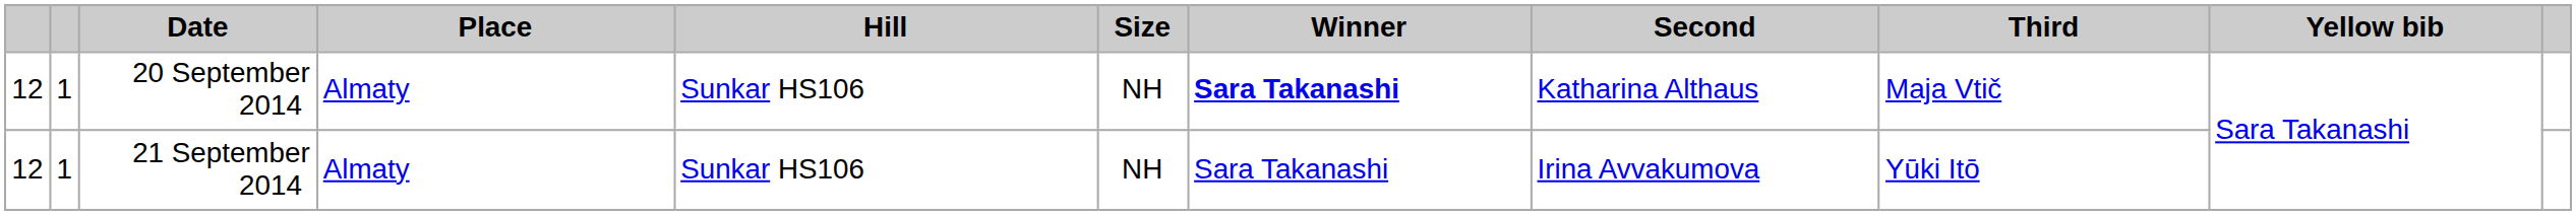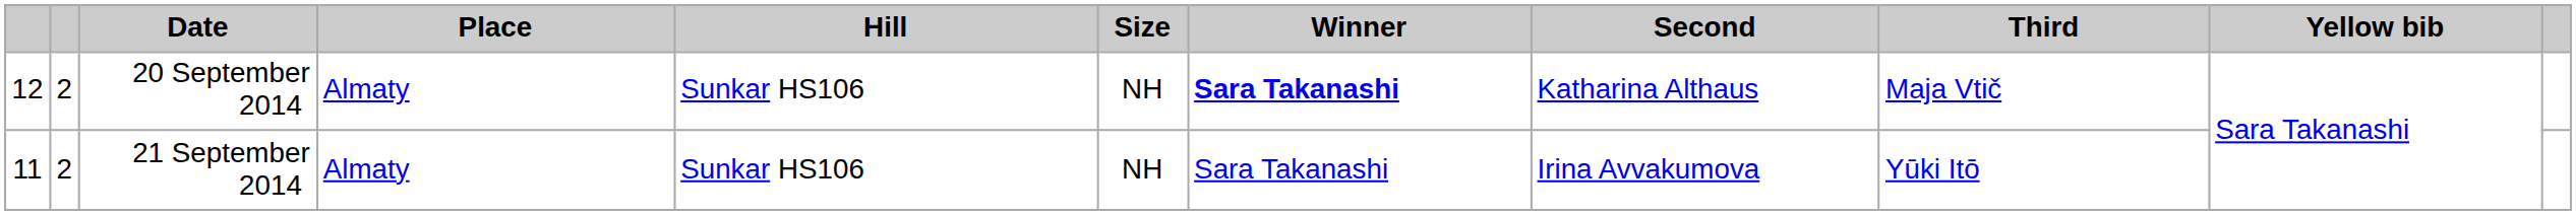20 September 2014 | column 2: 1 -> 2
21 September 2014 | column 1: 12 -> 11
21 September 2014 | column 2: 1 -> 2
